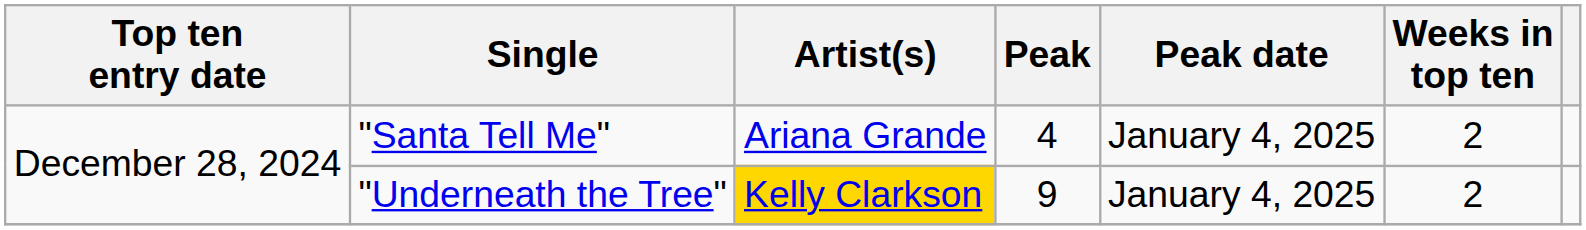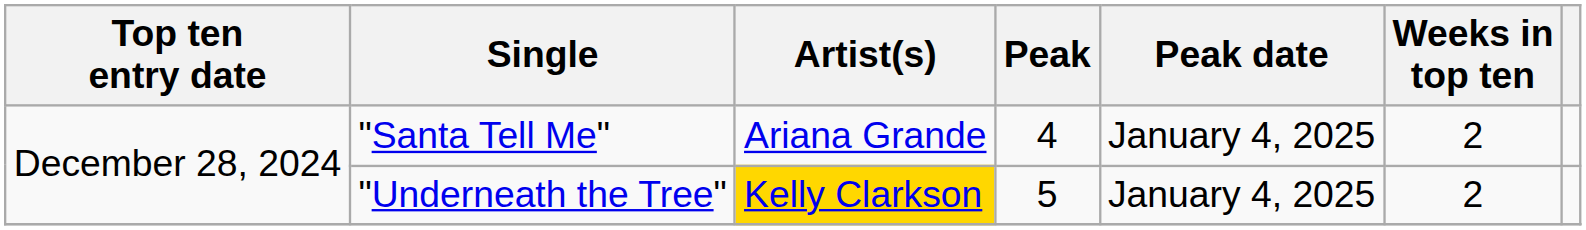"Underneath the Tree" | Peak: 9 -> 5
